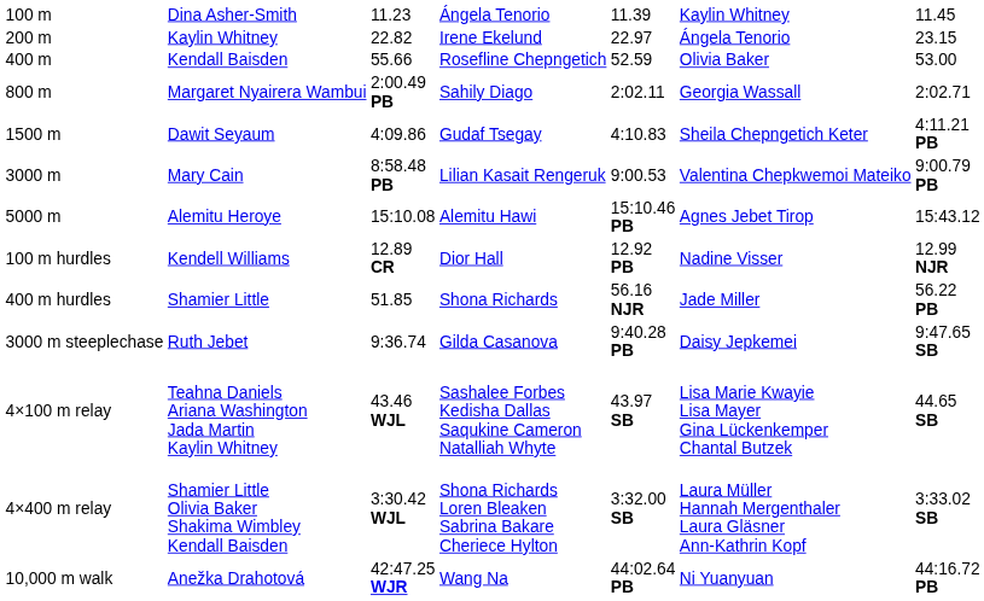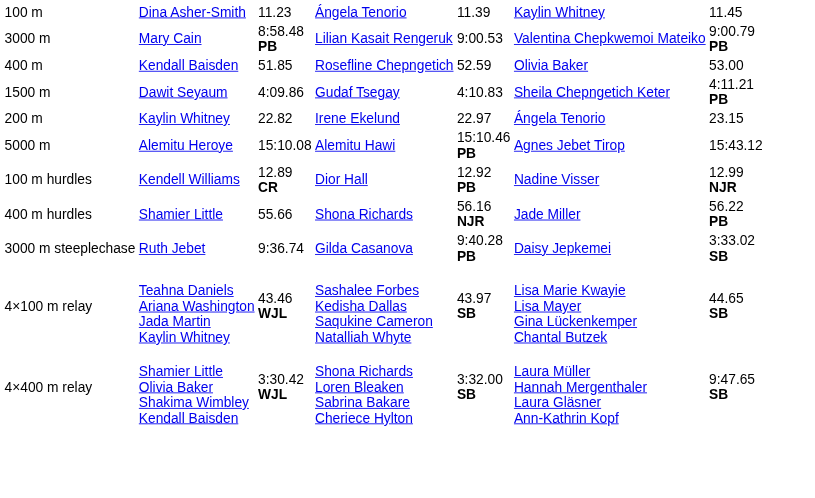rows swapped: 200 m <-> 3000 m
400 m | column 3: 55.66 -> 51.85
- row: 800 m | Margaret Nyairera Wambui | 2:00.49 PB | Sahily Diago | 2:02.11 | Georgia Wassall | 2:02.71
400 m hurdles | column 3: 51.85 -> 55.66
3000 m steeplechase | column 7: 9:47.65 SB -> 3:33.02 SB
4×400 m relay | column 7: 3:33.02 SB -> 9:47.65 SB
- row: 10,000 m walk | Anežka Drahotová | 42:47.25 WJR | Wang Na | 44:02.64 PB | Ni Yuanyuan | 44:16.72 PB
